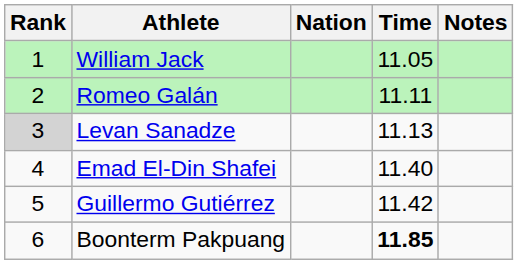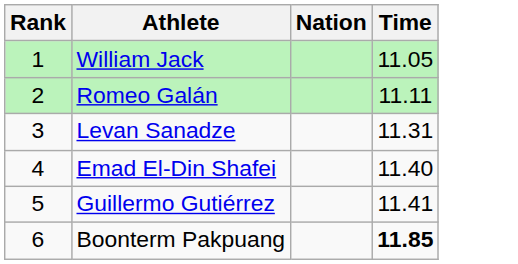- column: Notes
Levan Sanadze | Rank: lightgrey background -> no background
Levan Sanadze | Time: 11.13 -> 11.31
Guillermo Gutiérrez | Time: 11.42 -> 11.41
